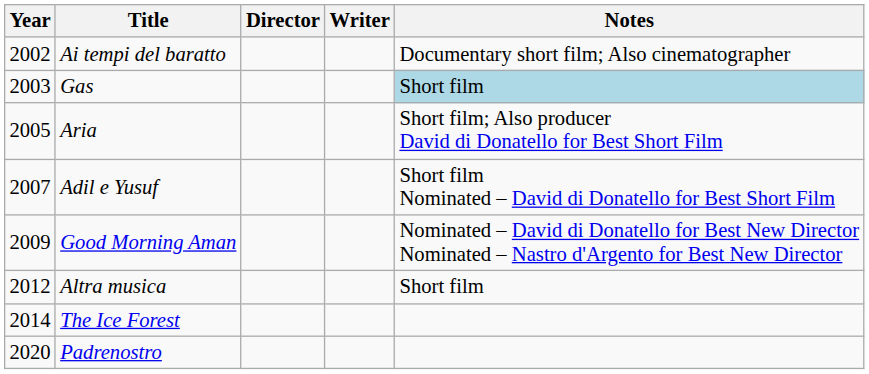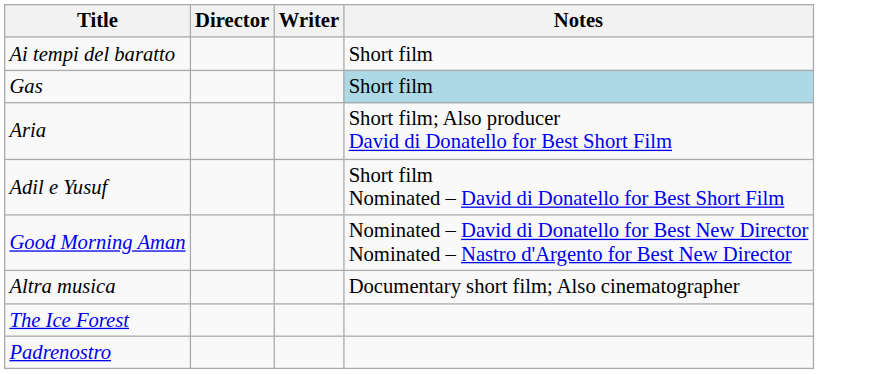- column: Year | 2002 | 2003 | 2005 | 2007 | 2009 | 2012 | 2014 | 2020
Ai tempi del baratto | Notes: Documentary short film; Also cinematographer -> Short film
Altra musica | Notes: Short film -> Documentary short film; Also cinematographer
